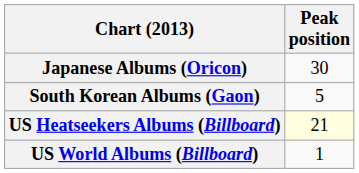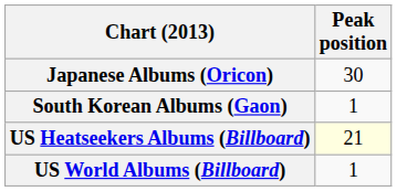South Korean Albums (Gaon) | Peak position: 5 -> 1
